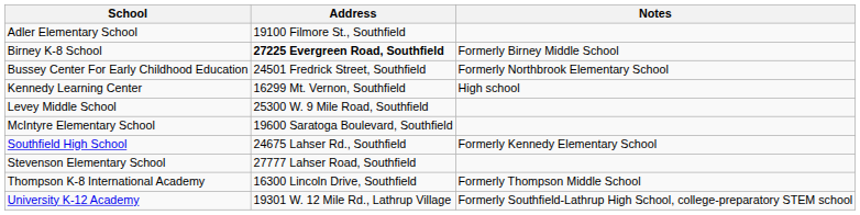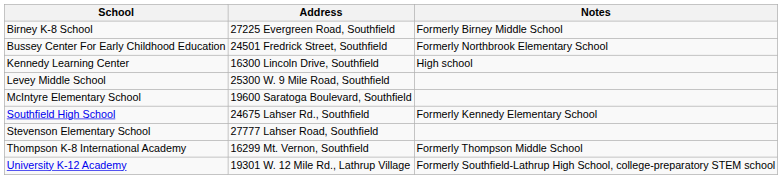- row: Adler Elementary School | 19100 Filmore St., Southfield
Birney K-8 School | Address: bold -> normal
Kennedy Learning Center | Address: 16299 Mt. Vernon, Southfield -> 16300 Lincoln Drive, Southfield
Thompson K-8 International Academy | Address: 16300 Lincoln Drive, Southfield -> 16299 Mt. Vernon, Southfield
